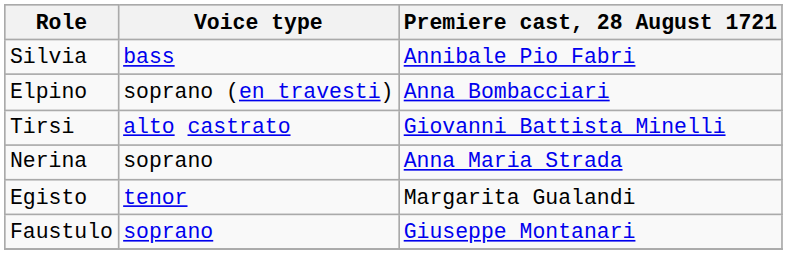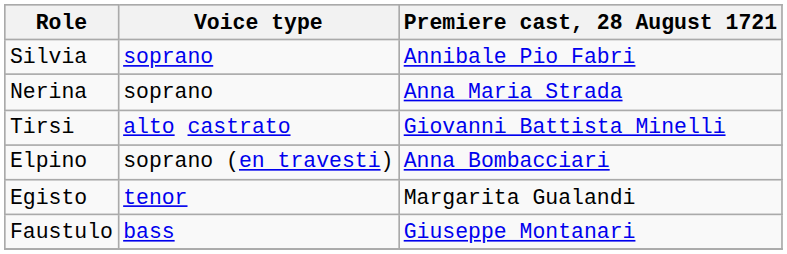Silvia | Voice type: bass -> soprano
rows swapped: Elpino <-> Nerina
Faustulo | Voice type: soprano -> bass
